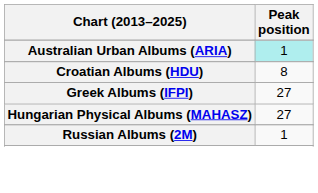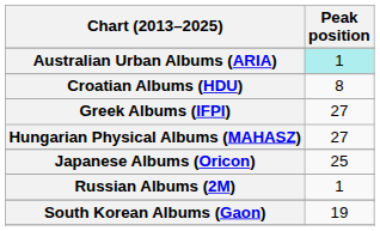+ row: Japanese Albums (Oricon) | 25
+ row: South Korean Albums (Gaon) | 19
